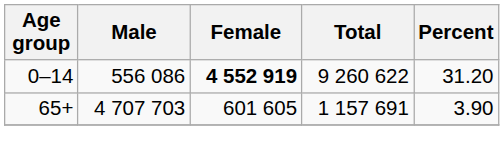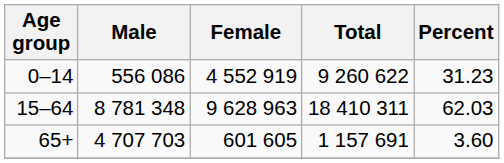0–14 | Female: bold -> normal
0–14 | Percent: 31.20 -> 31.23
+ row: 15–64 | 8 781 348 | 9 628 963 | 18 410 311 | 62.03
65+ | Percent: 3.90 -> 3.60
